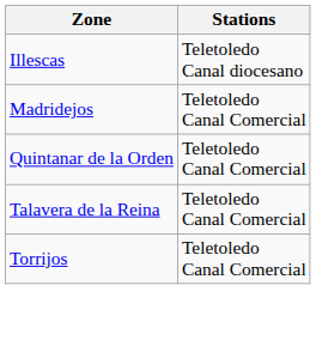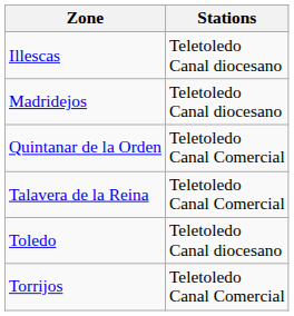Madridejos | Stations: Teletoledo Canal Comercial -> Teletoledo Canal diocesano
+ row: Toledo | Teletoledo Canal diocesano
